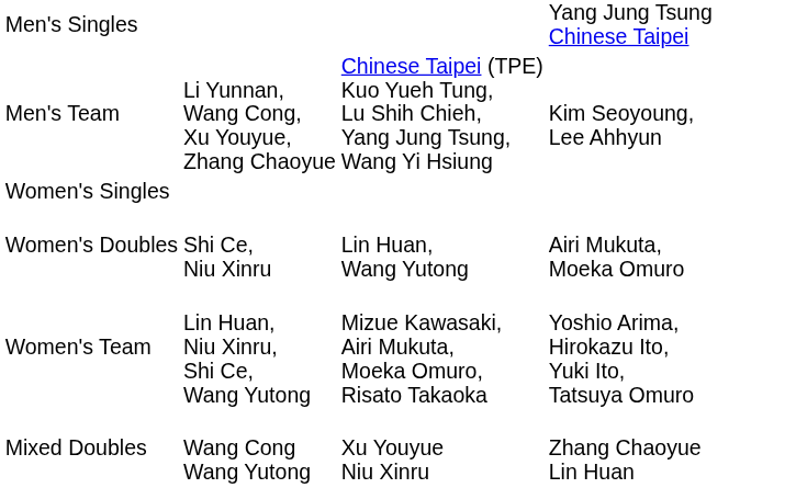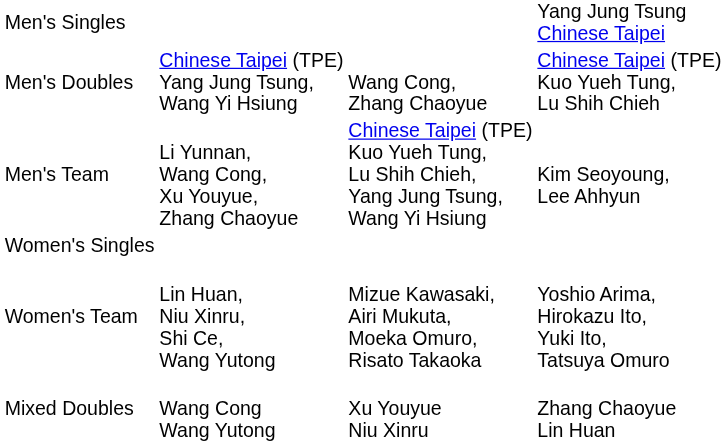+ row: Men's Doubles | Chinese Taipei (TPE) Yang Jung Tsung, Wang Yi Hsiung | Wang Cong, Zhang Chaoyue | Chinese Taipei (TPE) Kuo Yueh Tung, Lu Shih Chieh
- row: Women's Doubles | Shi Ce, Niu Xinru | Lin Huan, Wang Yutong | Airi Mukuta, Moeka Omuro
